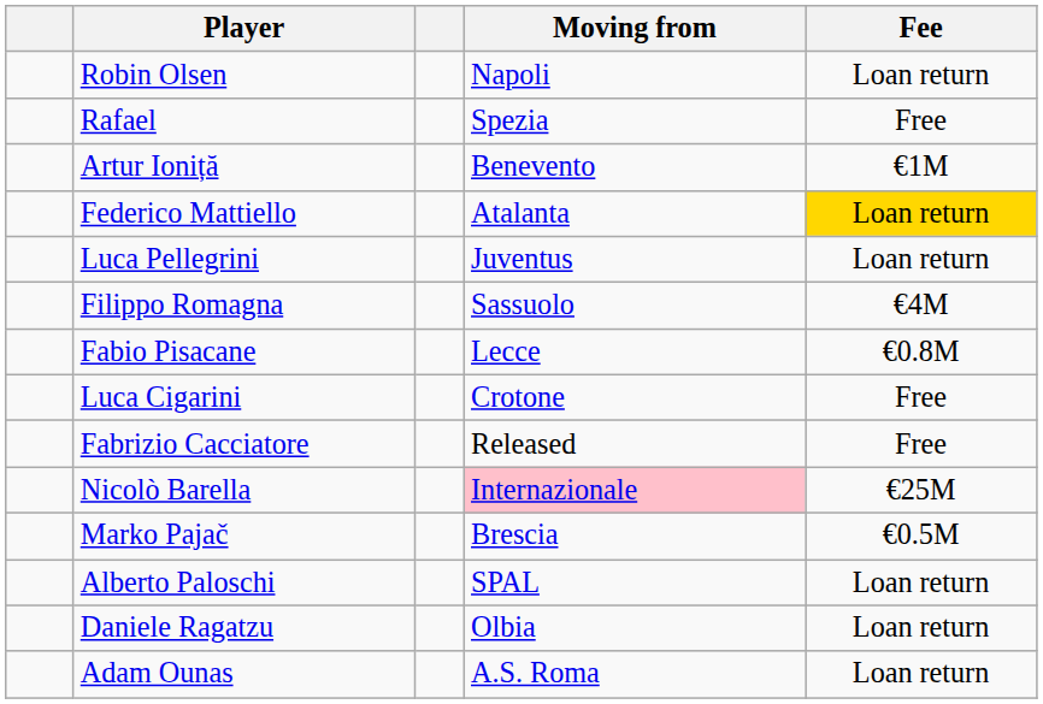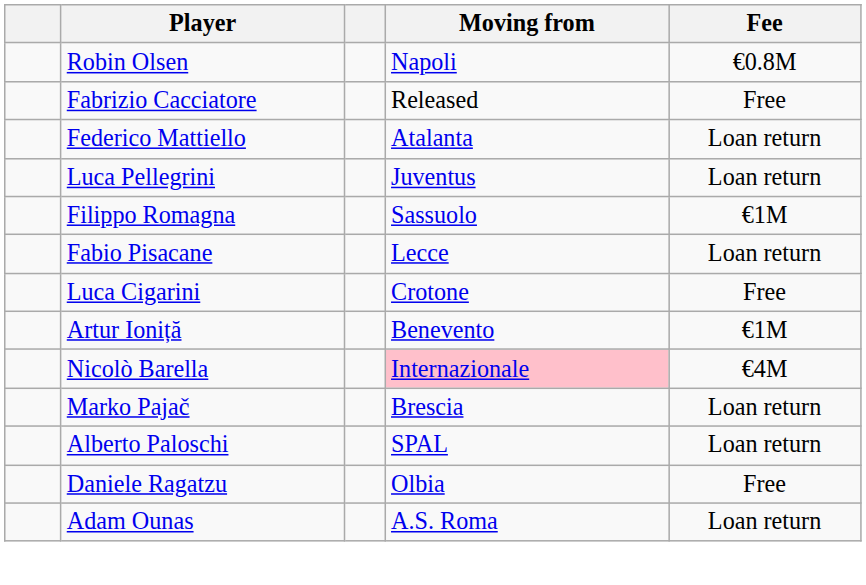Robin Olsen | Fee: Loan return -> €0.8M
- row: Rafael | Spezia | Free
rows swapped: Fabrizio Cacciatore <-> Artur Ioniță
Federico Mattiello | Fee: gold background -> no background
Filippo Romagna | Fee: €4M -> €1M
Fabio Pisacane | Fee: €0.8M -> Loan return
Nicolò Barella | Fee: €25M -> €4M
Marko Pajač | Fee: €0.5M -> Loan return
Daniele Ragatzu | Fee: Loan return -> Free
